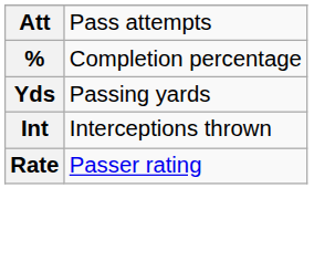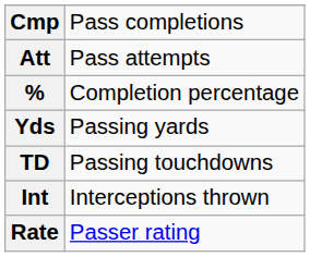+ row: Cmp | Pass completions
+ row: TD | Passing touchdowns
